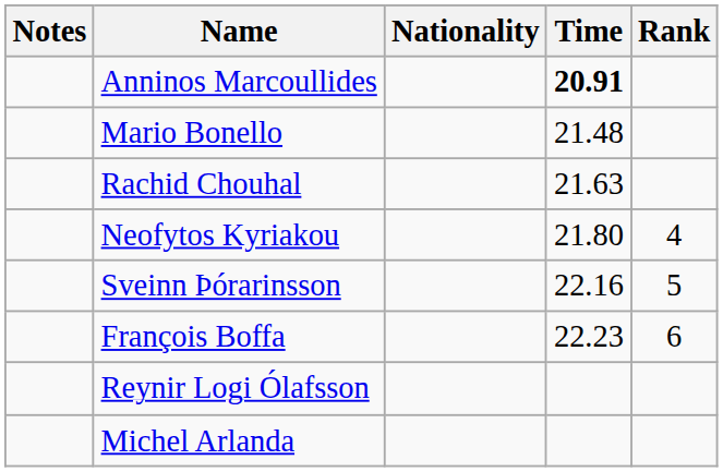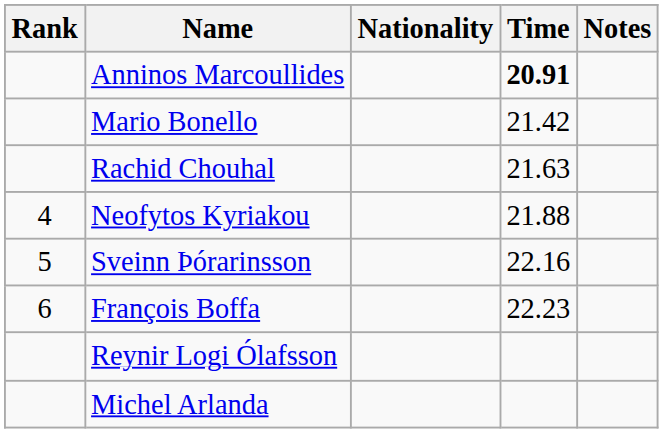columns swapped: Rank <-> Notes
Mario Bonello | Time: 21.48 -> 21.42
Neofytos Kyriakou | Time: 21.80 -> 21.88
